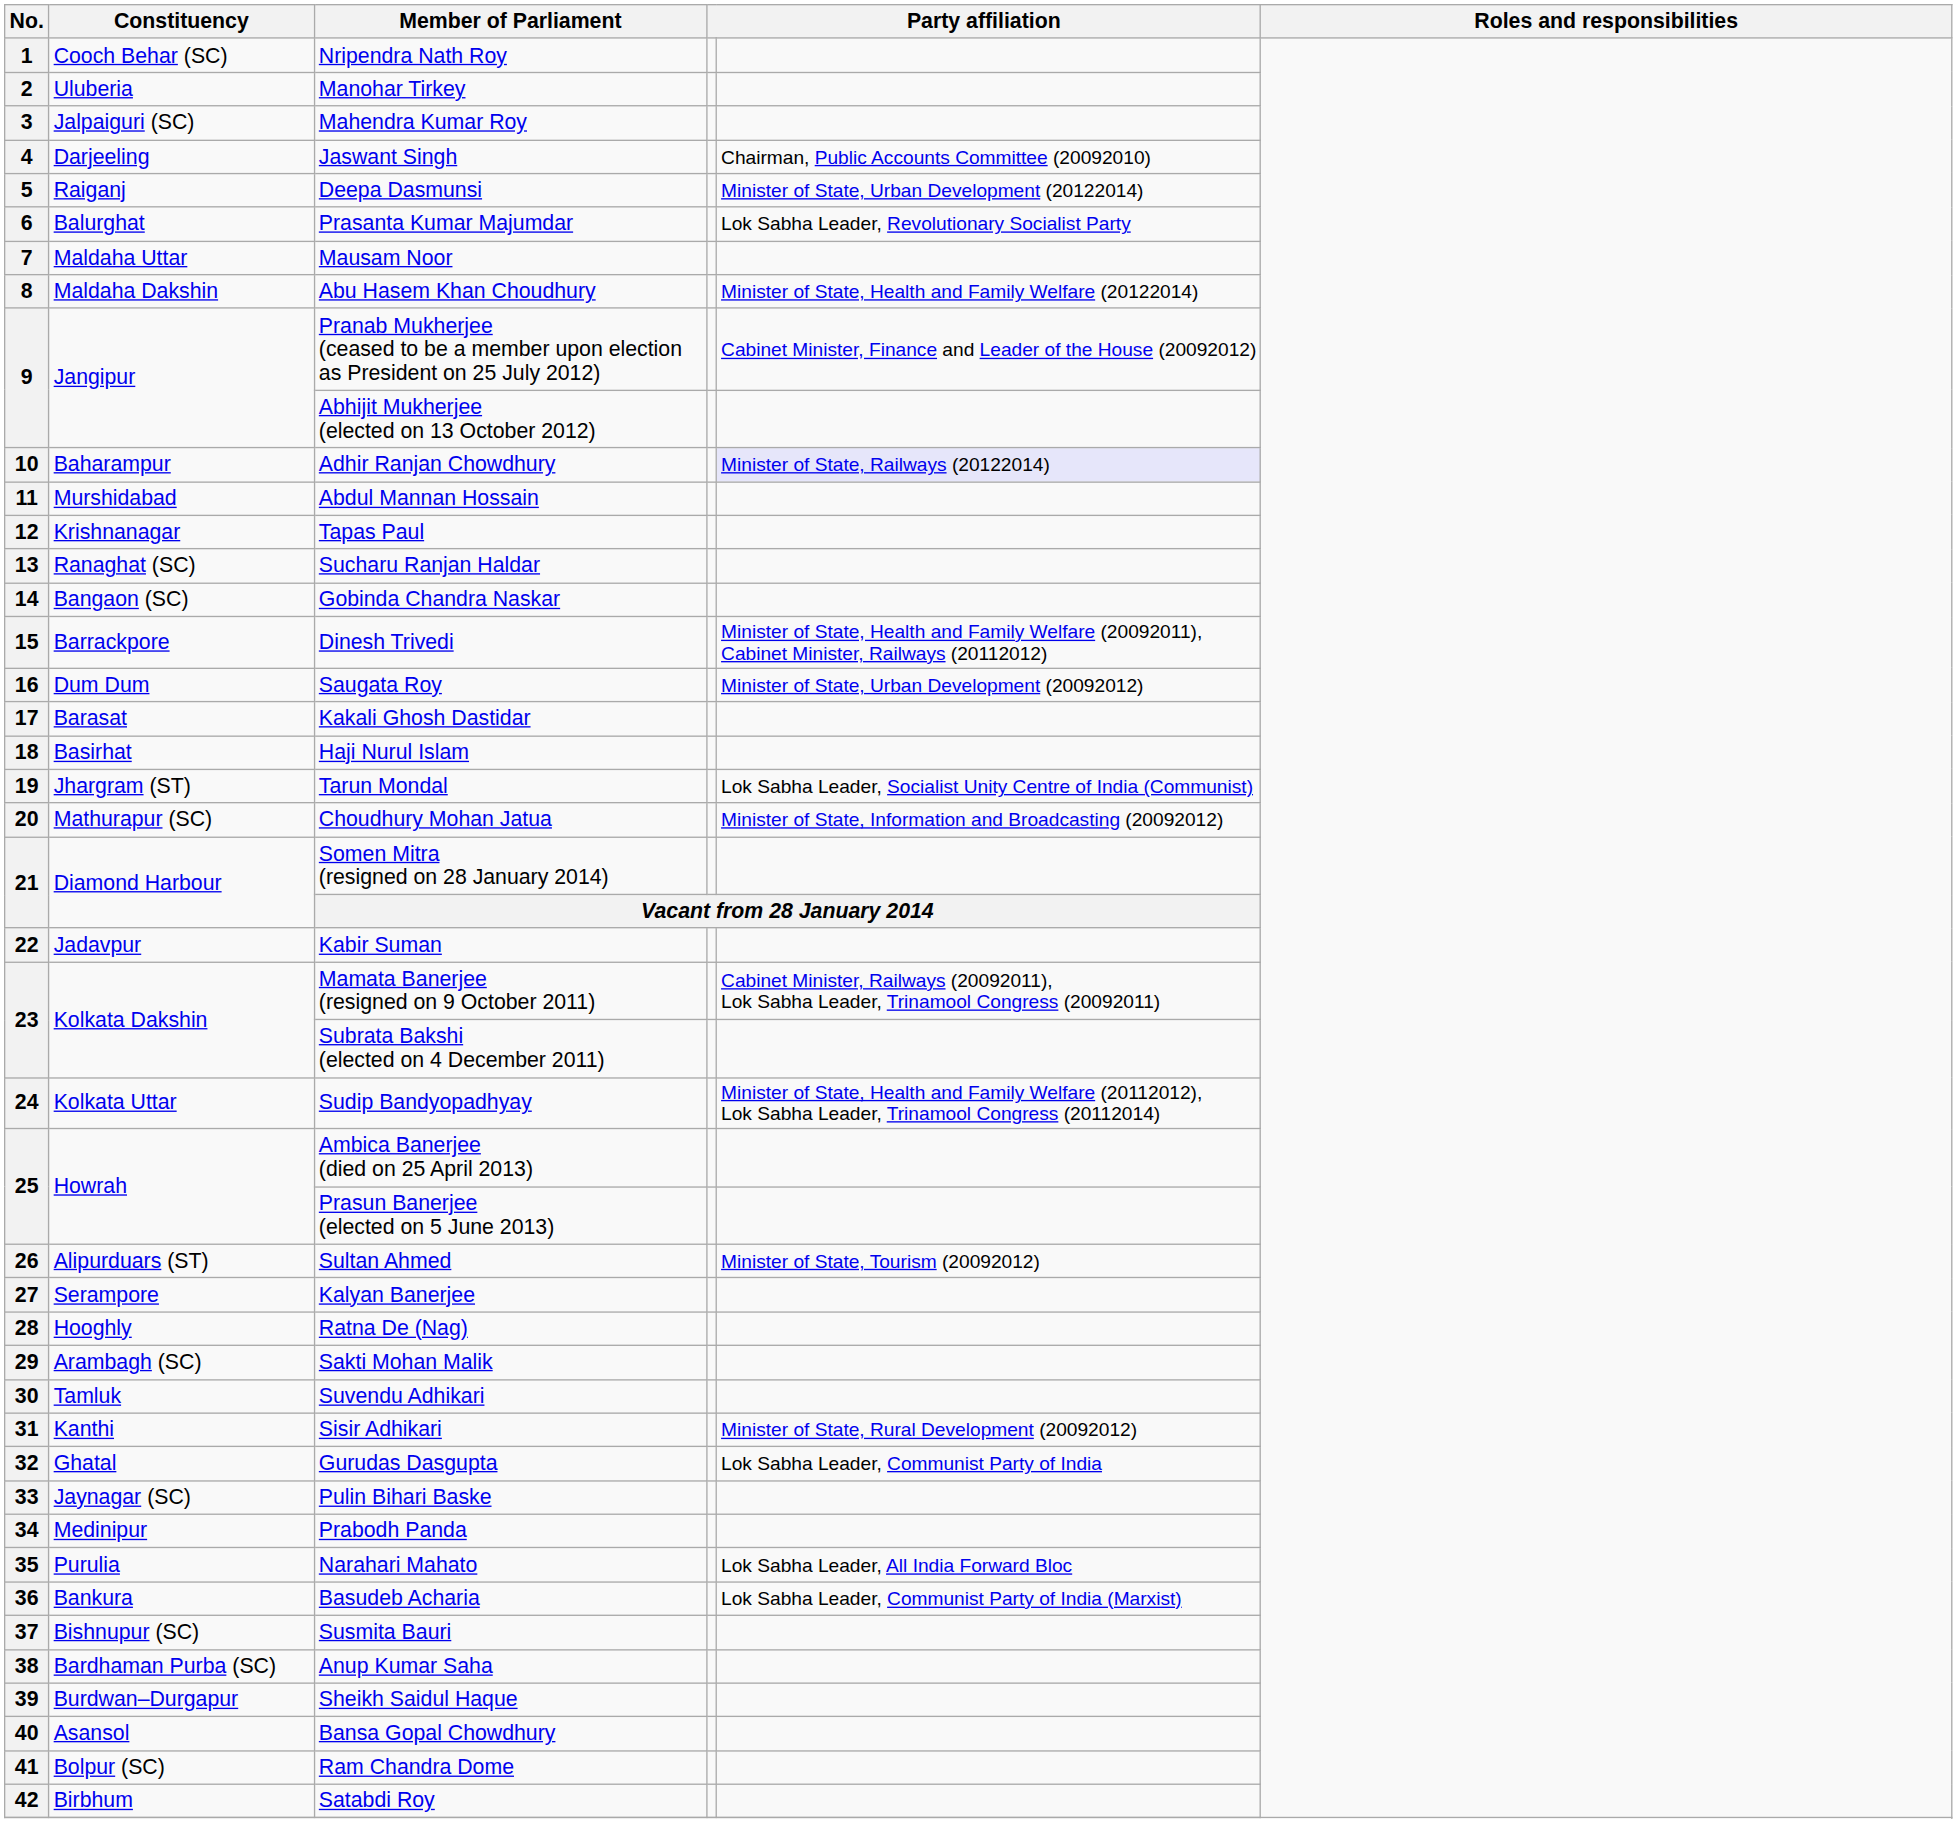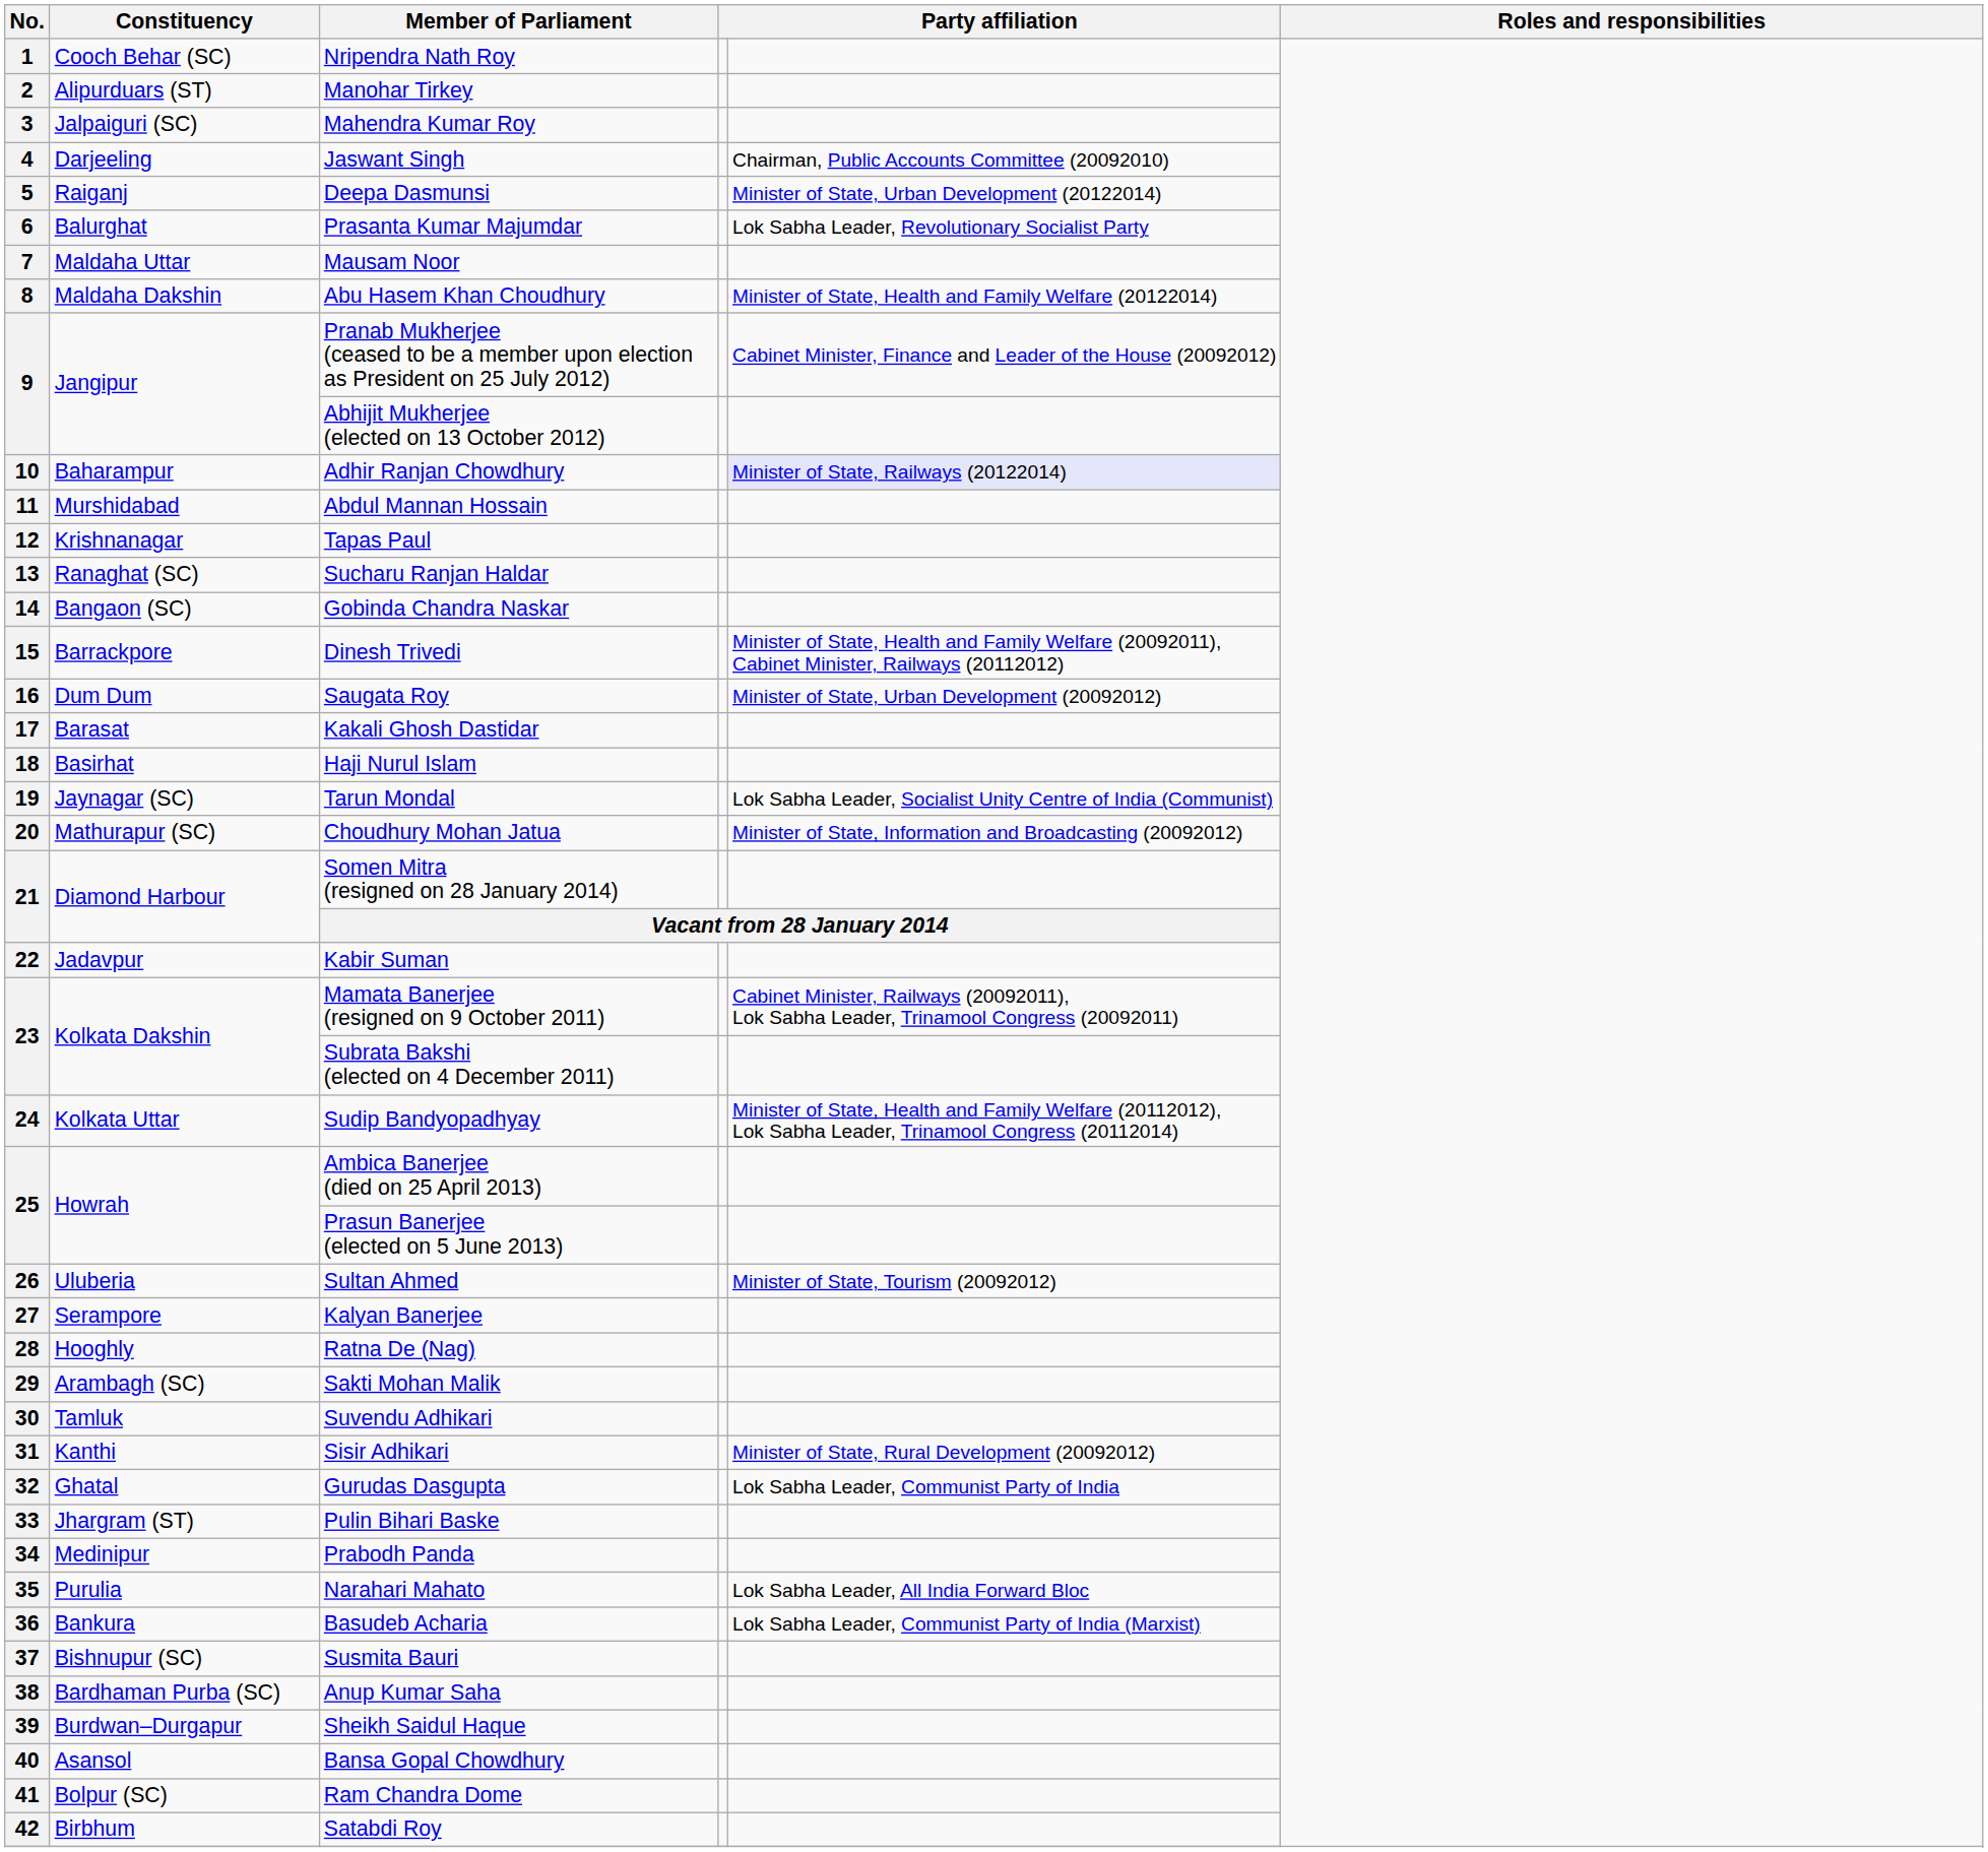2 | Constituency: Uluberia -> Alipurduars (ST)
19 | Constituency: Jhargram (ST) -> Jaynagar (SC)
26 | Constituency: Alipurduars (ST) -> Uluberia
33 | Constituency: Jaynagar (SC) -> Jhargram (ST)
